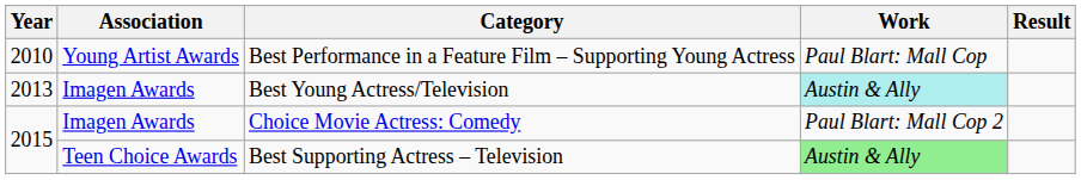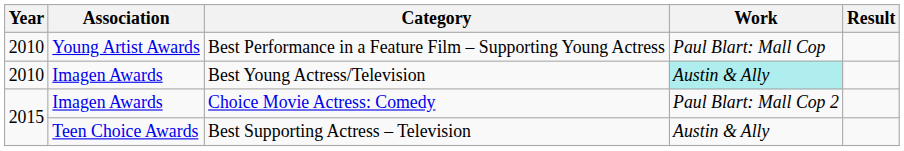Best Young Actress/Television | Year: 2013 -> 2010
Best Supporting Actress – Television | Work: lightgreen background -> no background
